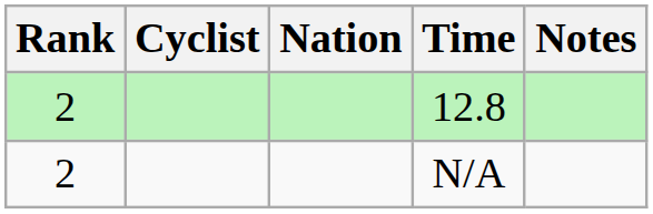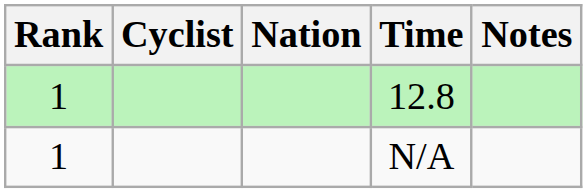12.8 | Rank: 2 -> 1
N/A | Rank: 2 -> 1
